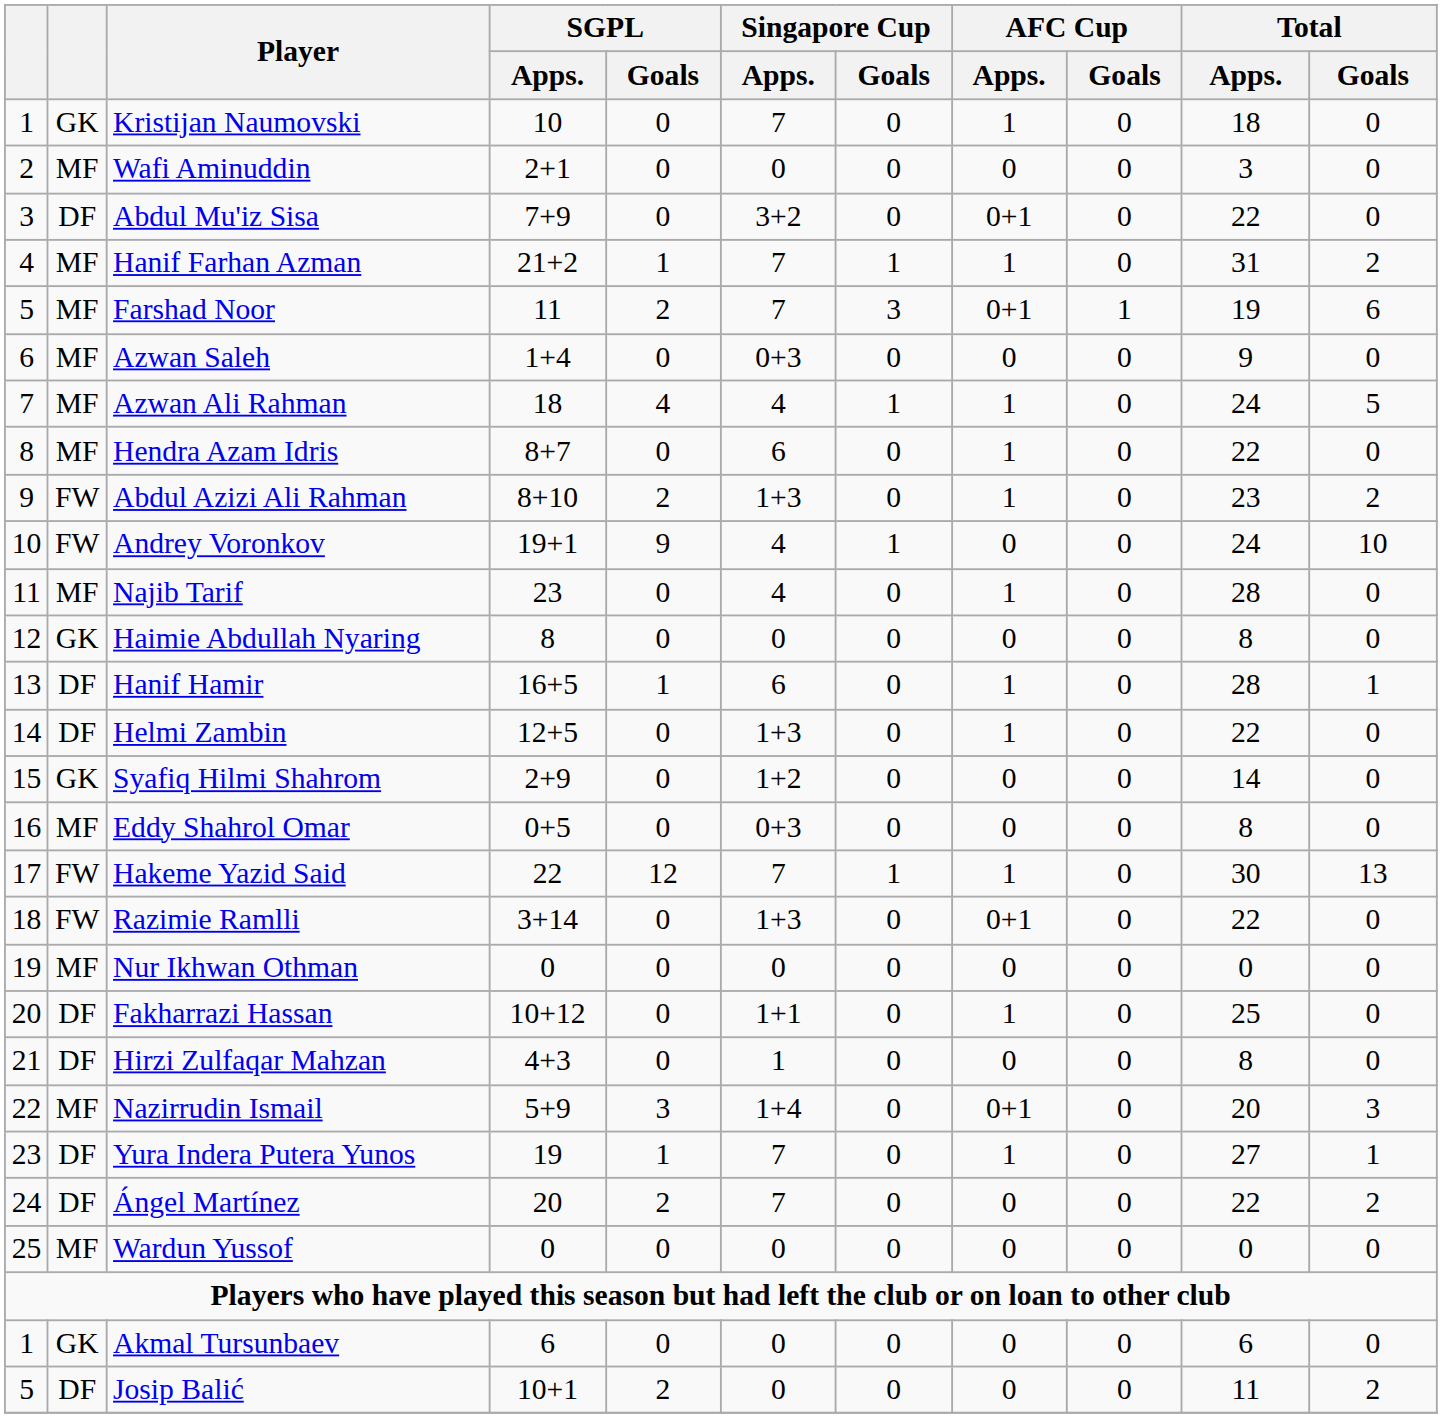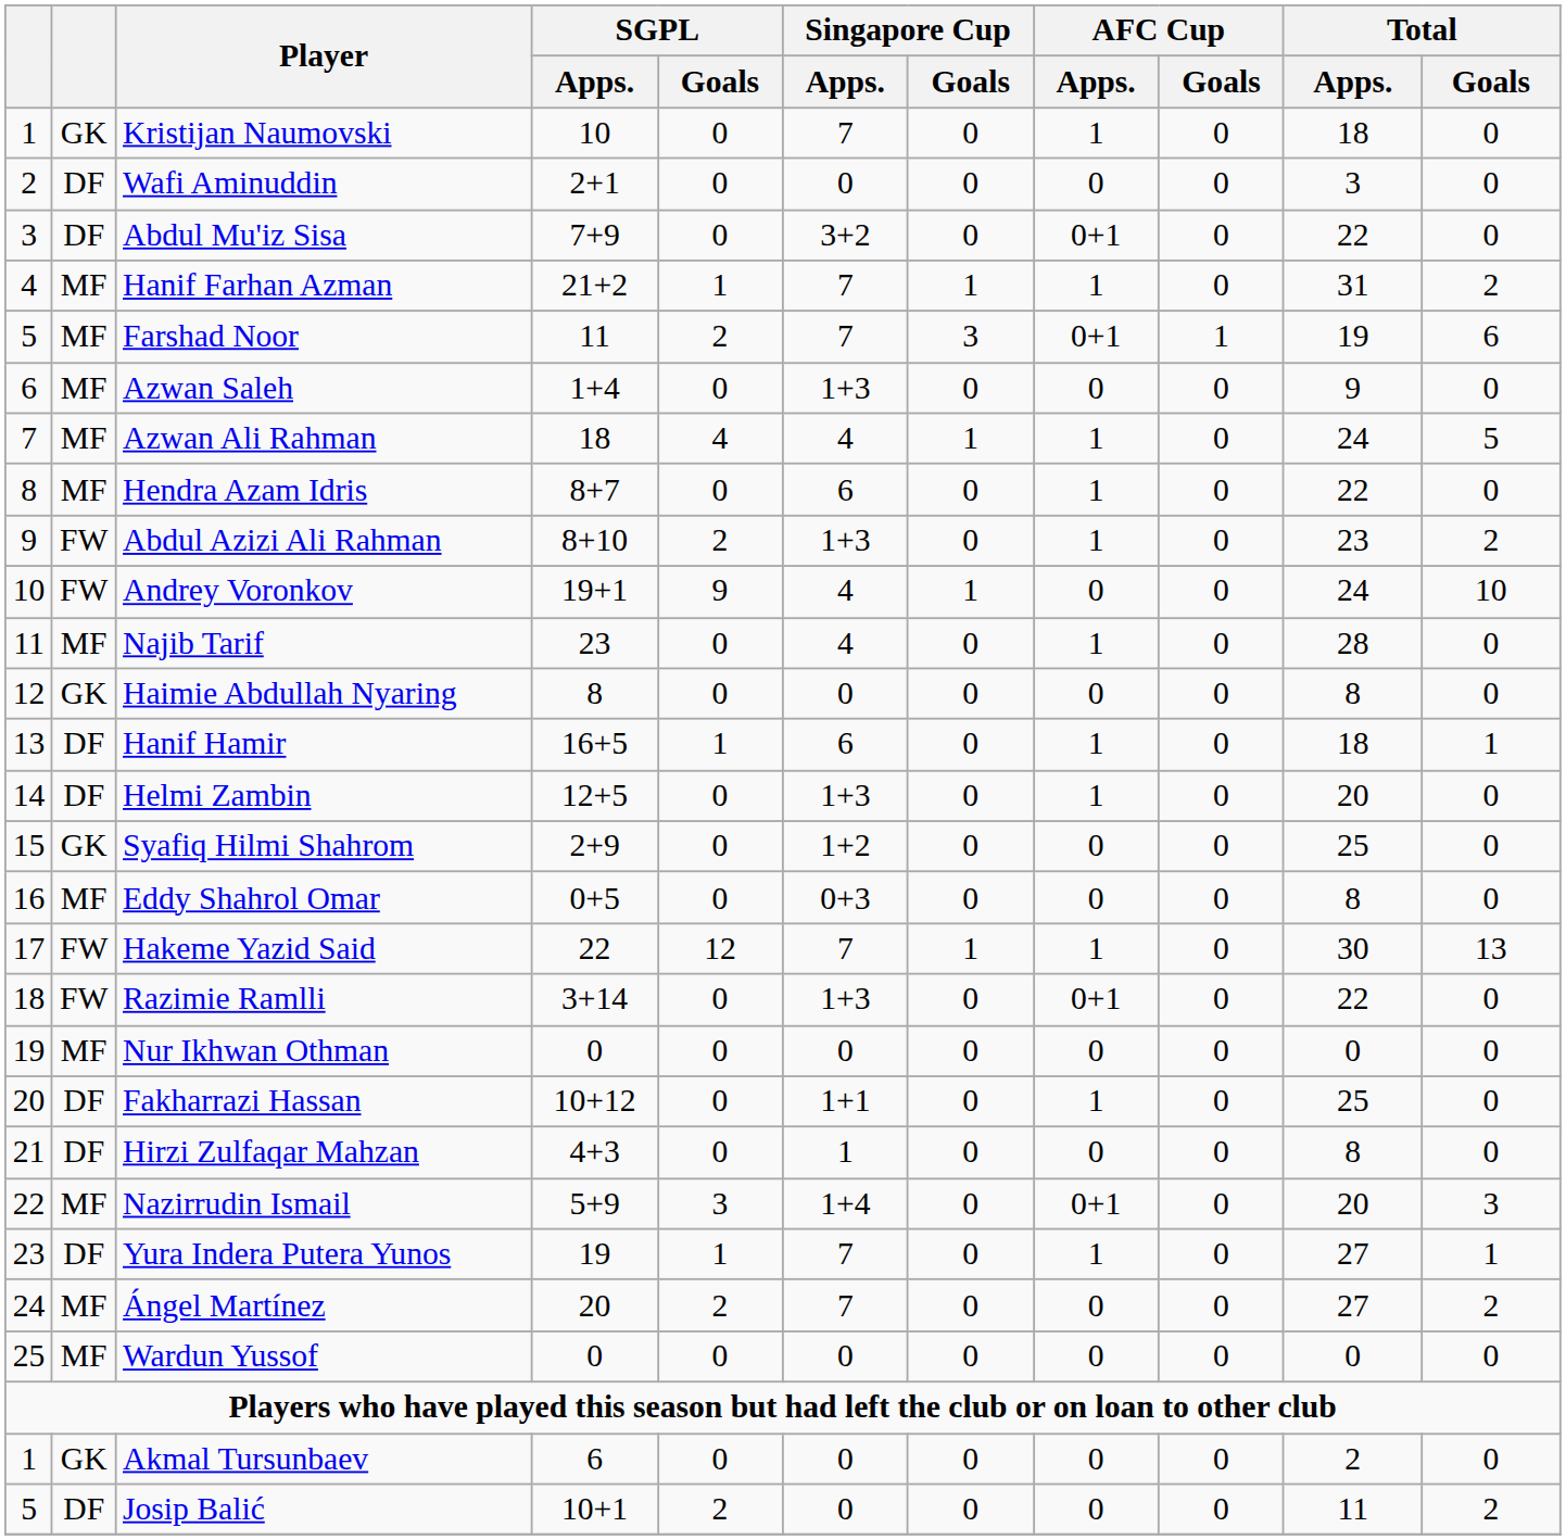Wafi Aminuddin | column 2: MF -> DF
Azwan Saleh | Singapore Cup / Apps.: 0+3 -> 1+3
Hanif Hamir | Total / Apps.: 28 -> 18
Helmi Zambin | Total / Apps.: 22 -> 20
Syafiq Hilmi Shahrom | Total / Apps.: 14 -> 25
Ángel Martínez | column 2: DF -> MF
Ángel Martínez | Total / Apps.: 22 -> 27
Akmal Tursunbaev | Total / Apps.: 6 -> 2
